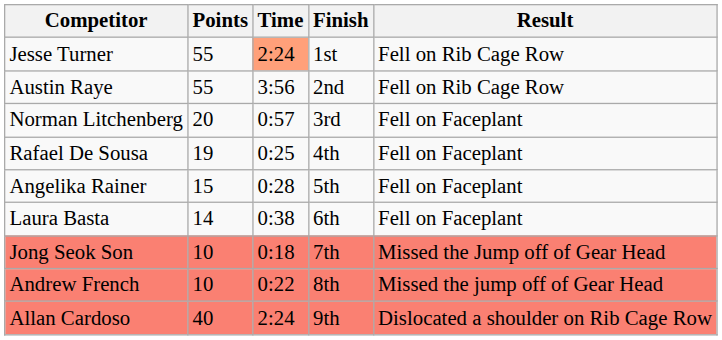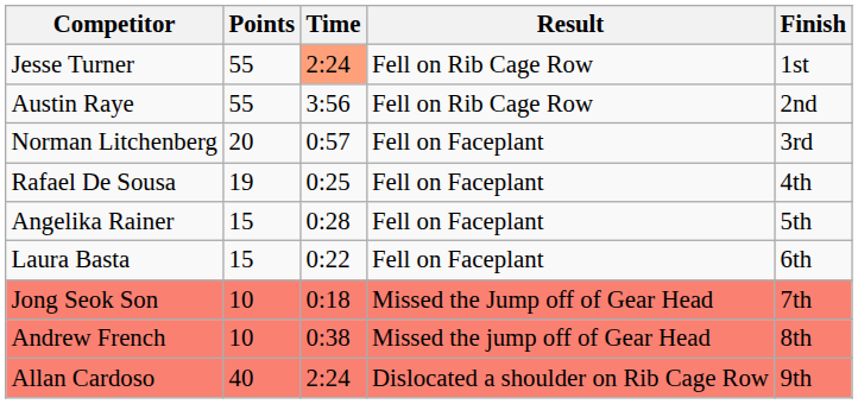columns swapped: Finish <-> Result
Laura Basta | Points: 14 -> 15
Laura Basta | Time: 0:38 -> 0:22
Andrew French | Time: 0:22 -> 0:38
